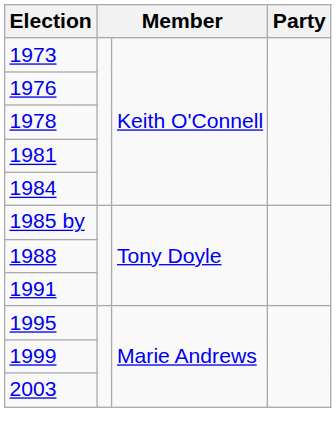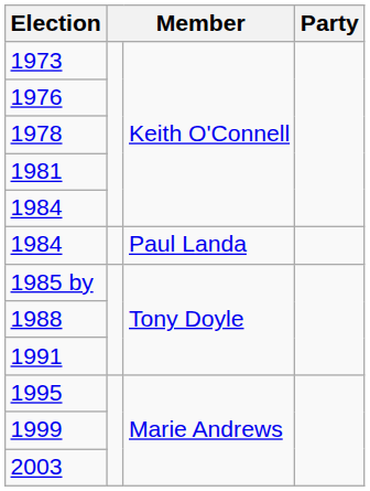+ row: 1984 | Paul Landa
